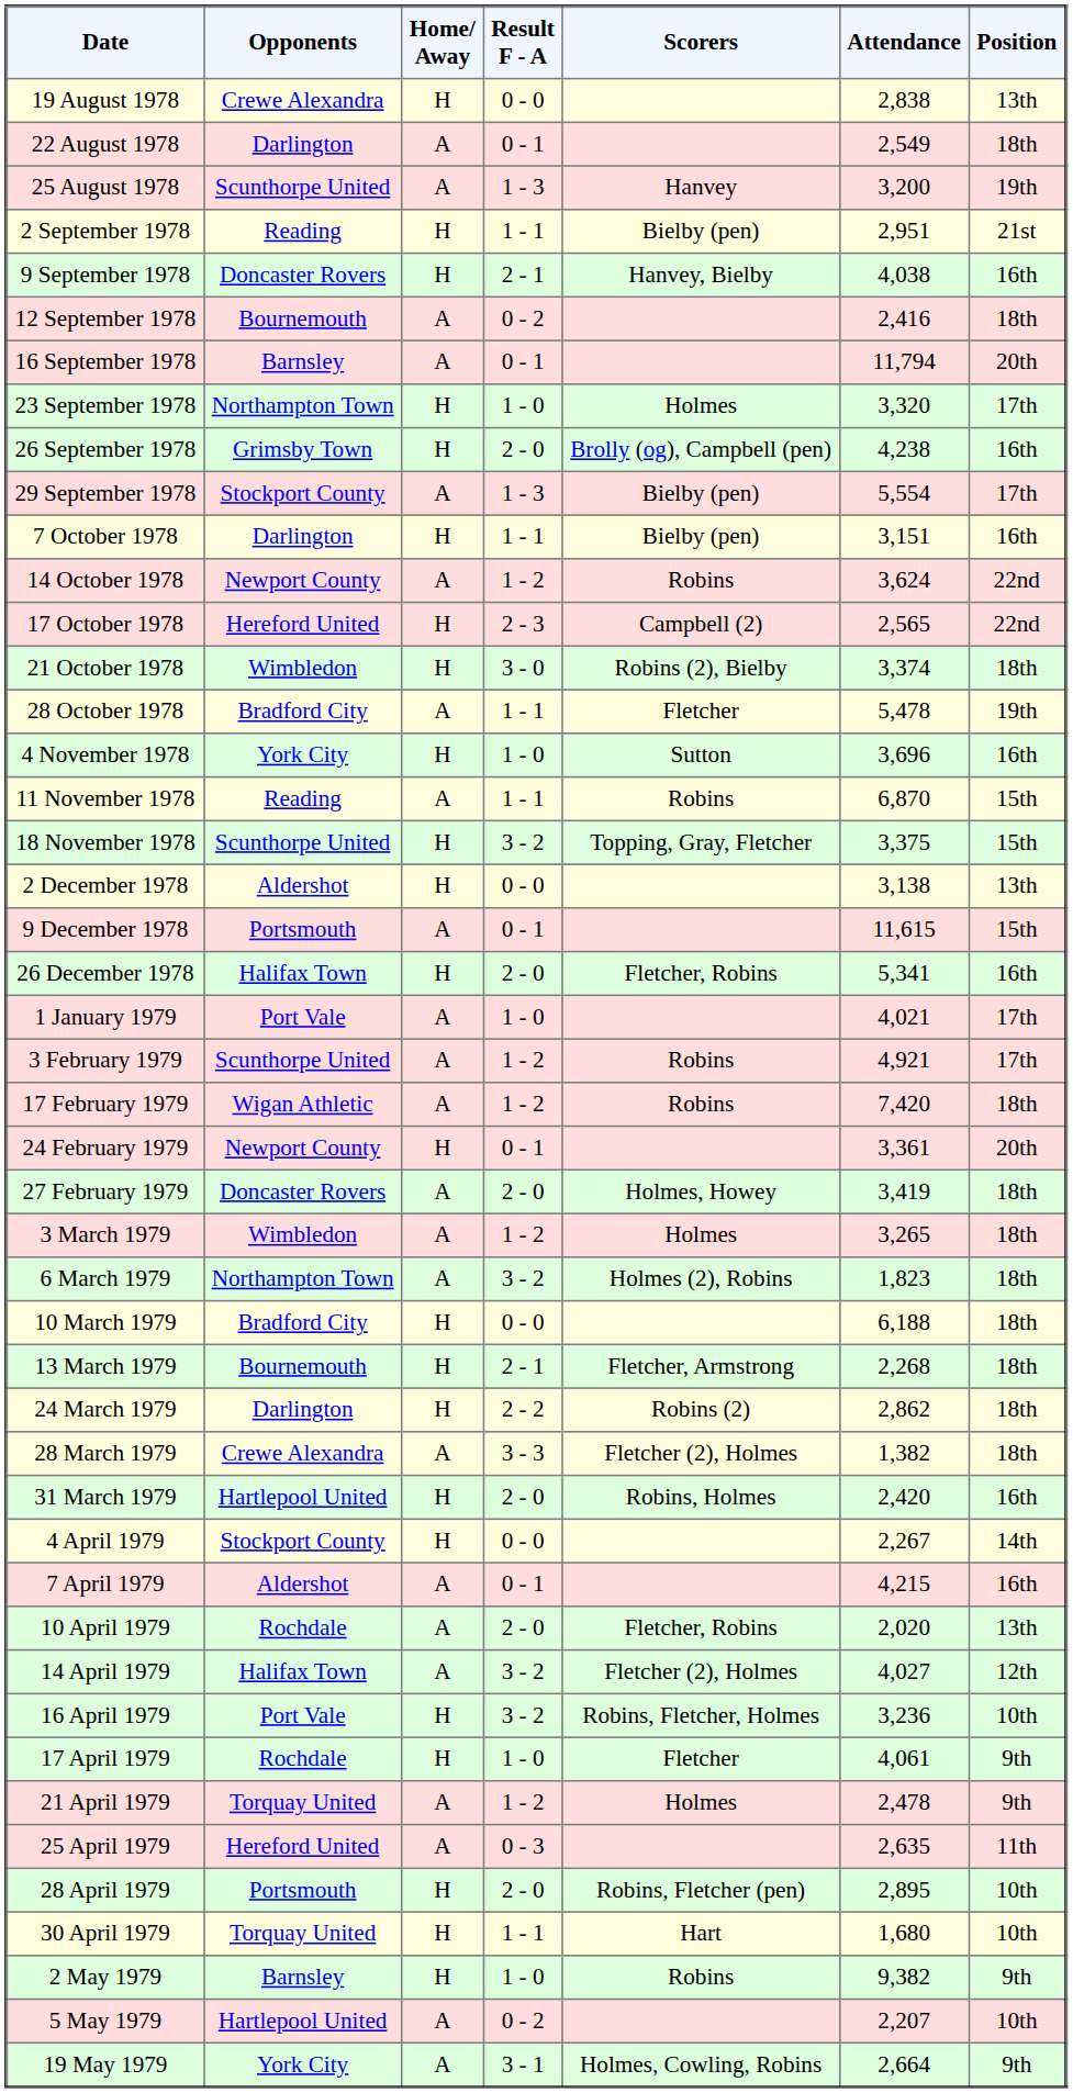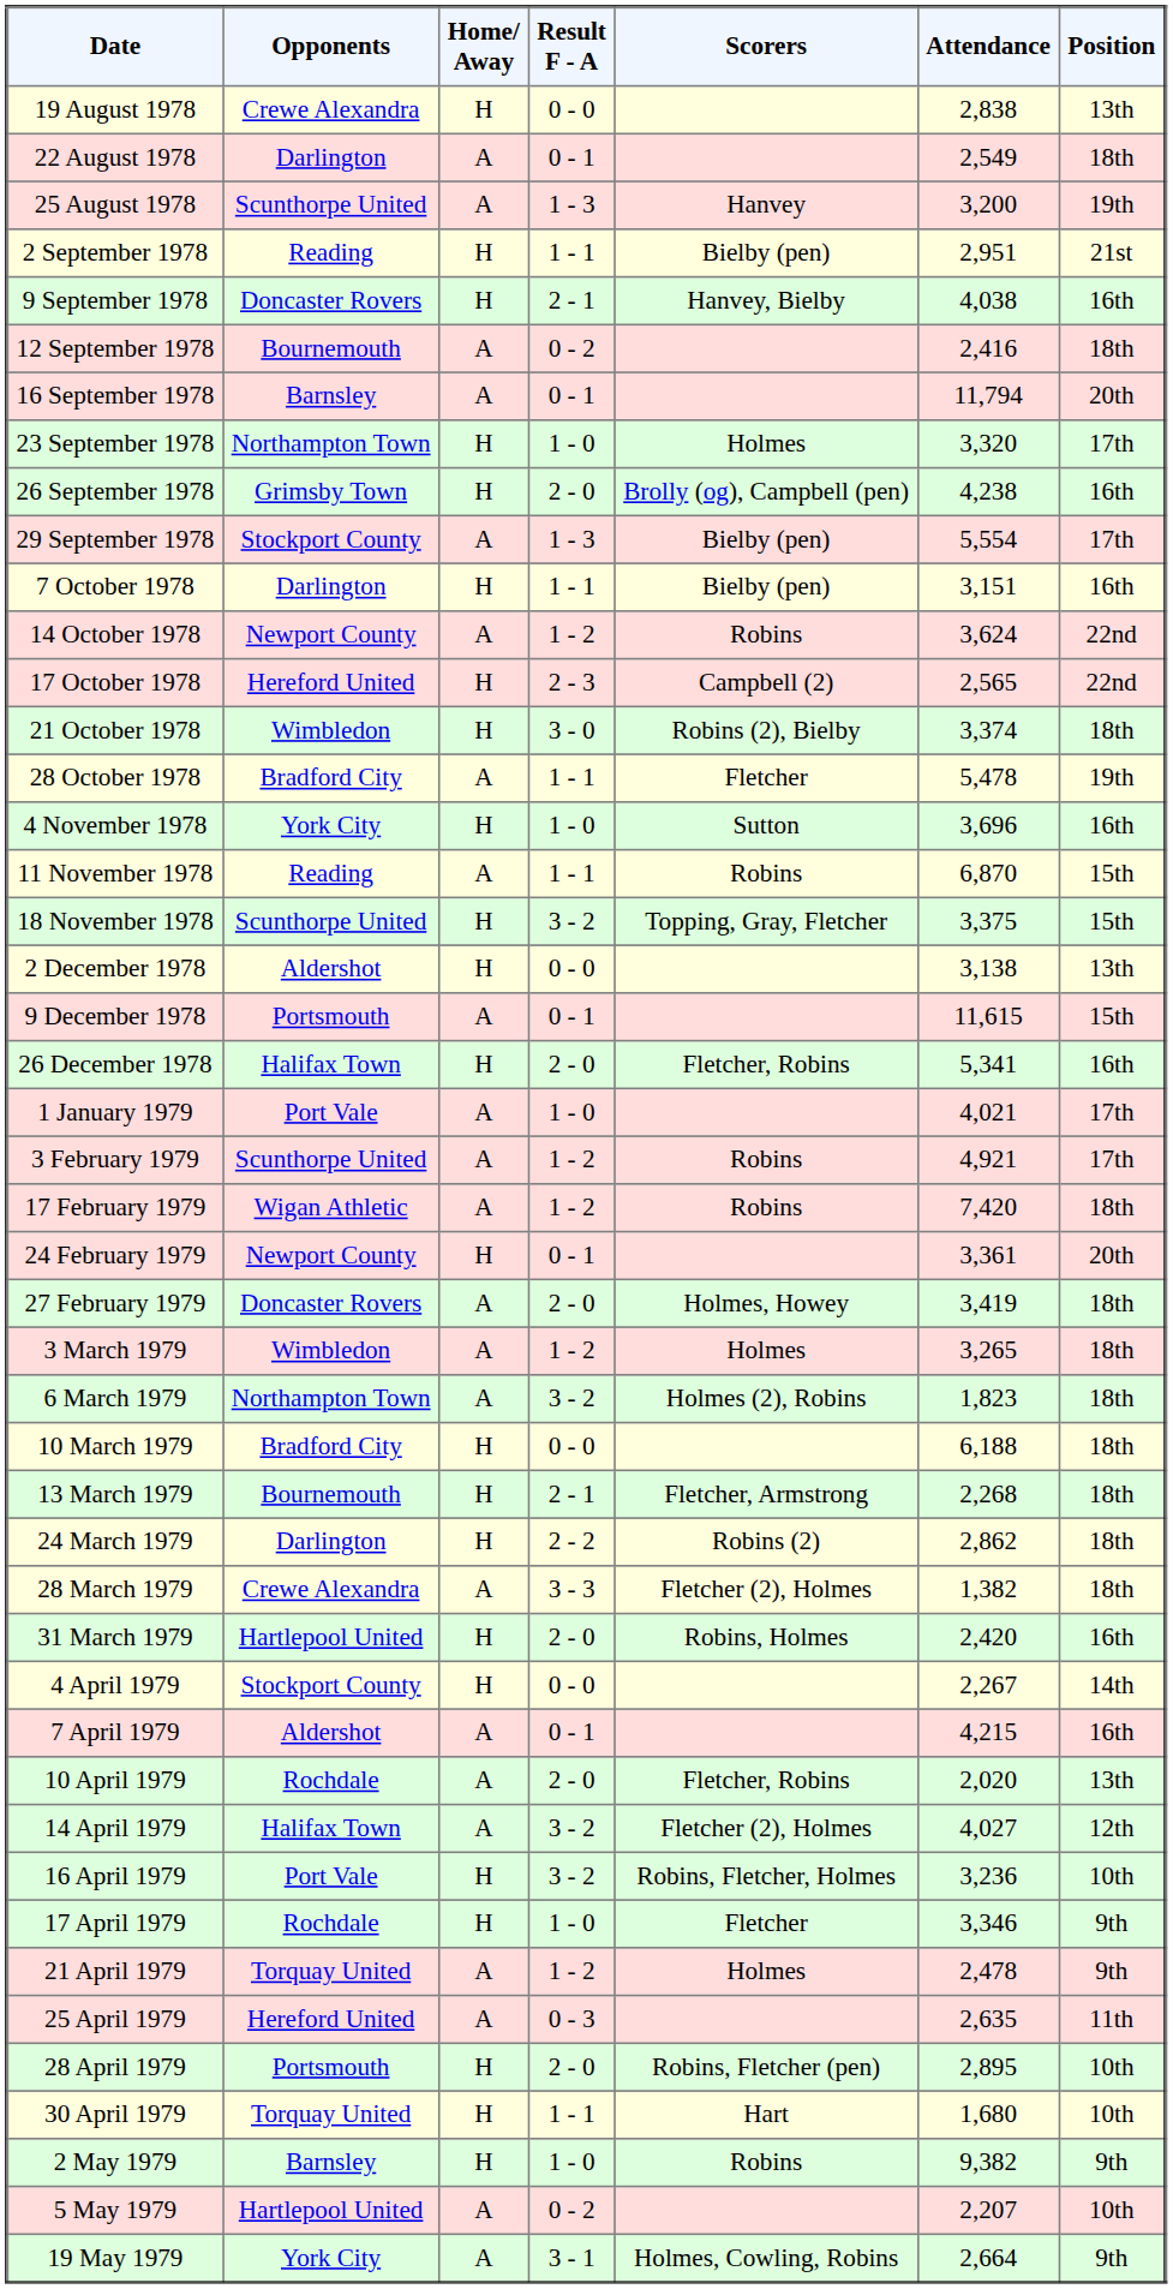17 April 1979 | Attendance: 4,061 -> 3,346
